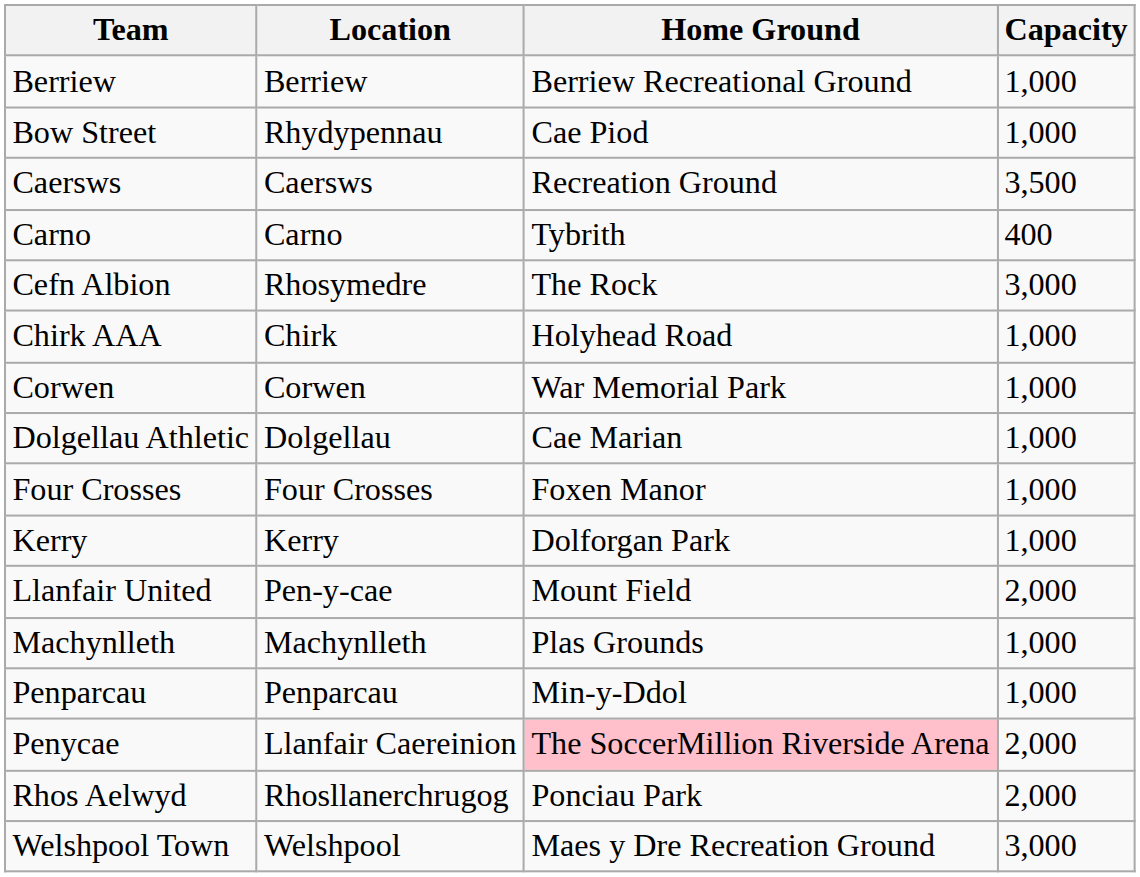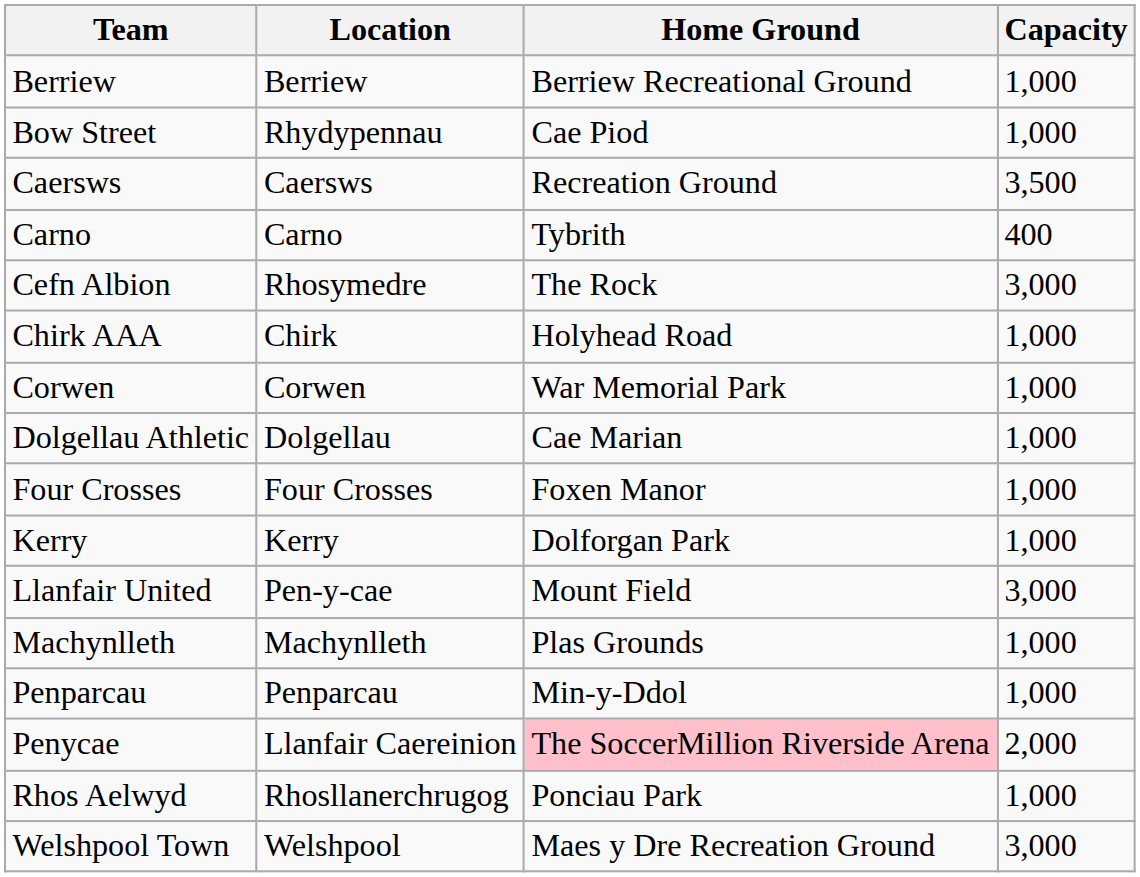Llanfair United | Capacity: 2,000 -> 3,000
Rhos Aelwyd | Capacity: 2,000 -> 1,000
